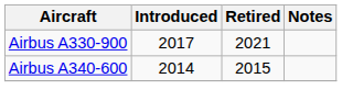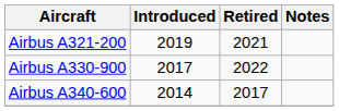+ row: Airbus A321-200 | 2019 | 2021
Airbus A330-900 | Retired: 2021 -> 2022
Airbus A340-600 | Retired: 2015 -> 2017
